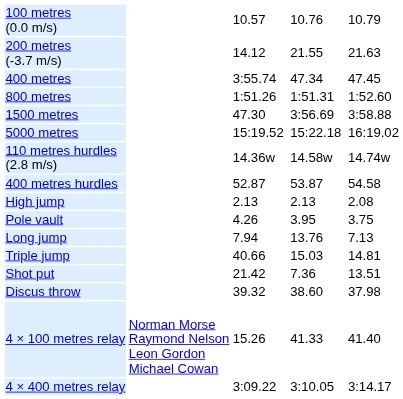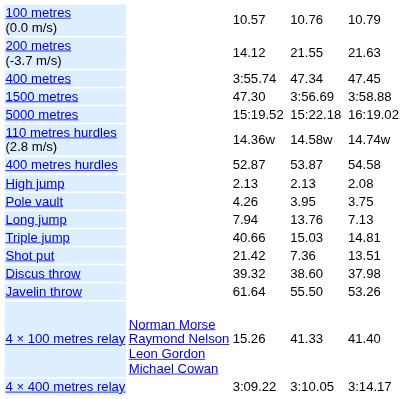- row: 800 metres | 1:51.26 | 1:51.31 | 1:52.60
+ row: Javelin throw | 61.64 | 55.50 | 53.26
